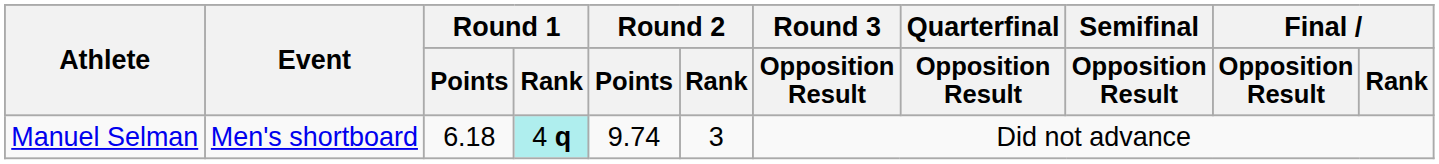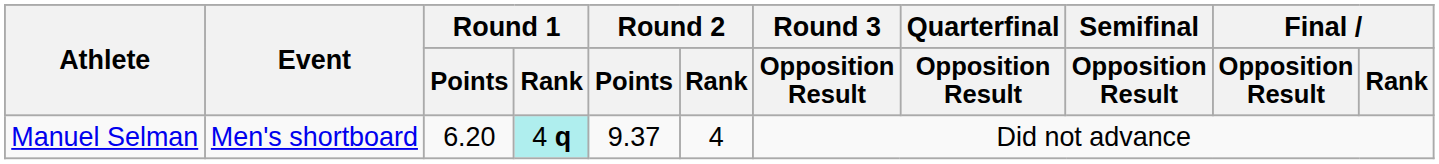Manuel Selman | Round 1 / Points: 6.18 -> 6.20
Manuel Selman | Round 2 / Points: 9.74 -> 9.37
Manuel Selman | Round 2 / Rank: 3 -> 4
